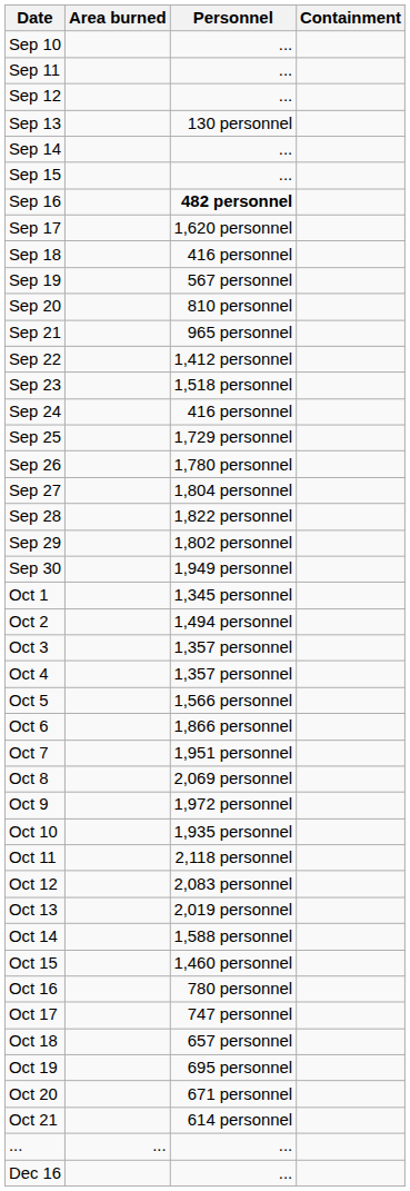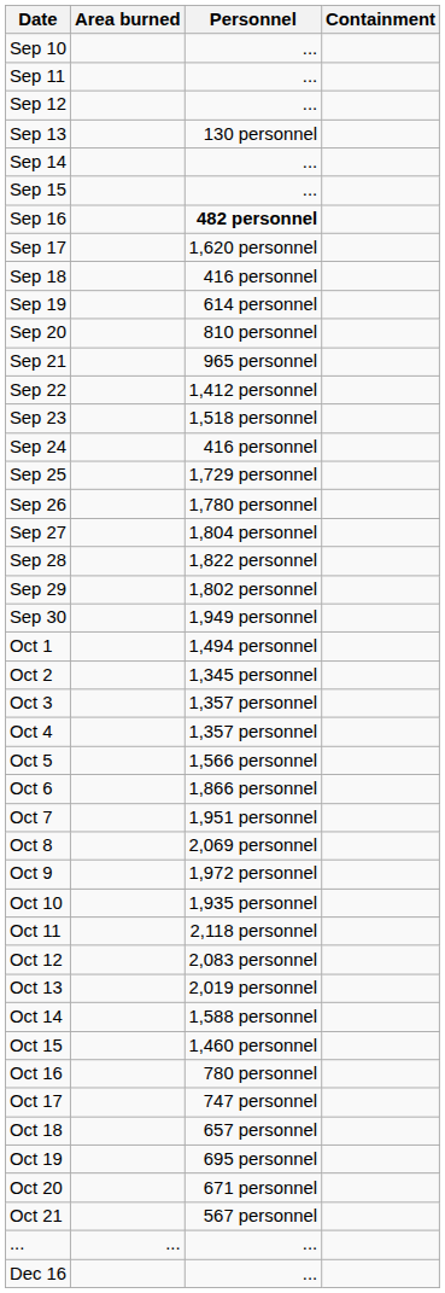Sep 19 | Personnel: 567 personnel -> 614 personnel
Oct 1 | Personnel: 1,345 personnel -> 1,494 personnel
Oct 2 | Personnel: 1,494 personnel -> 1,345 personnel
Oct 21 | Personnel: 614 personnel -> 567 personnel
